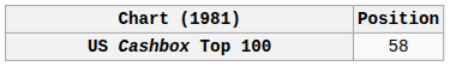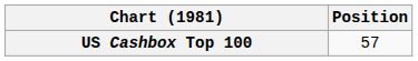US Cashbox Top 100 | Position: 58 -> 57
